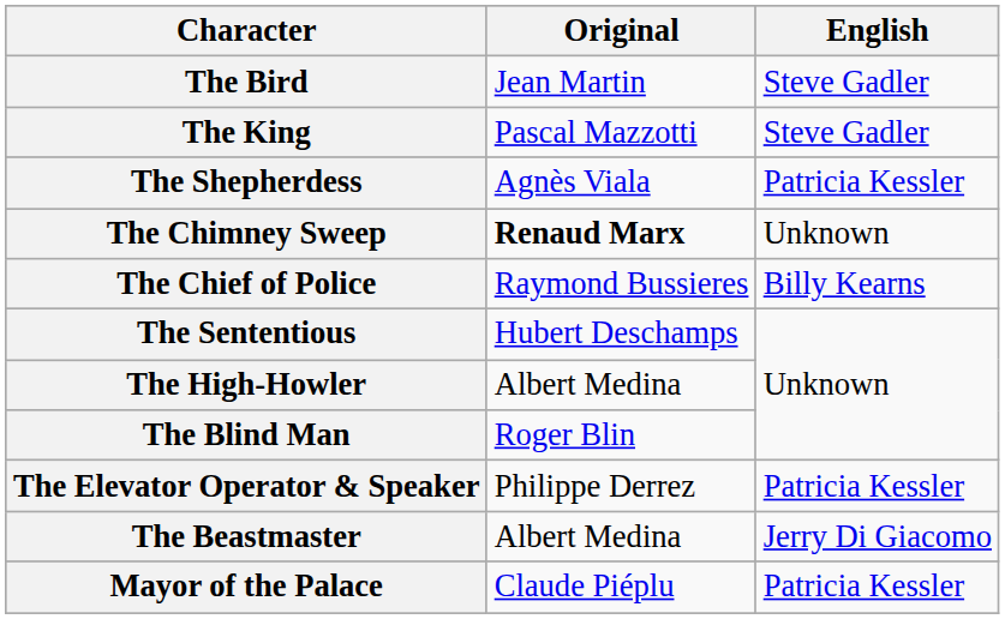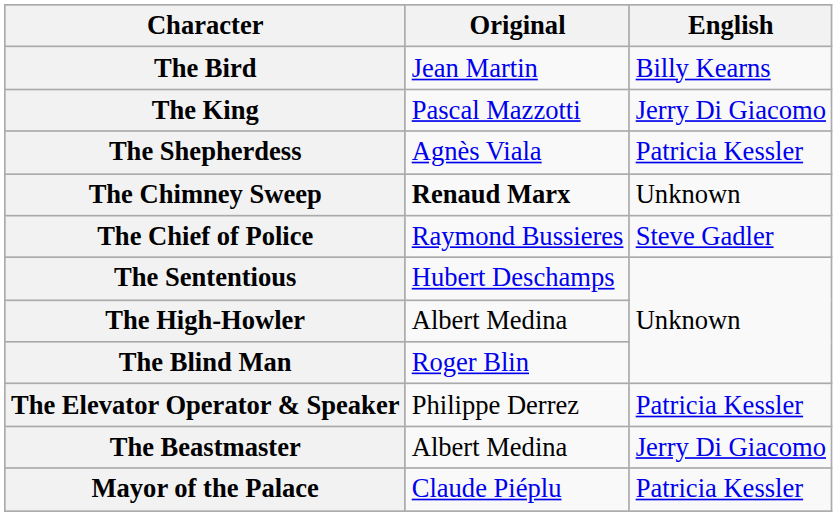The Bird | English: Steve Gadler -> Billy Kearns
The King | English: Steve Gadler -> Jerry Di Giacomo
The Chief of Police | English: Billy Kearns -> Steve Gadler
